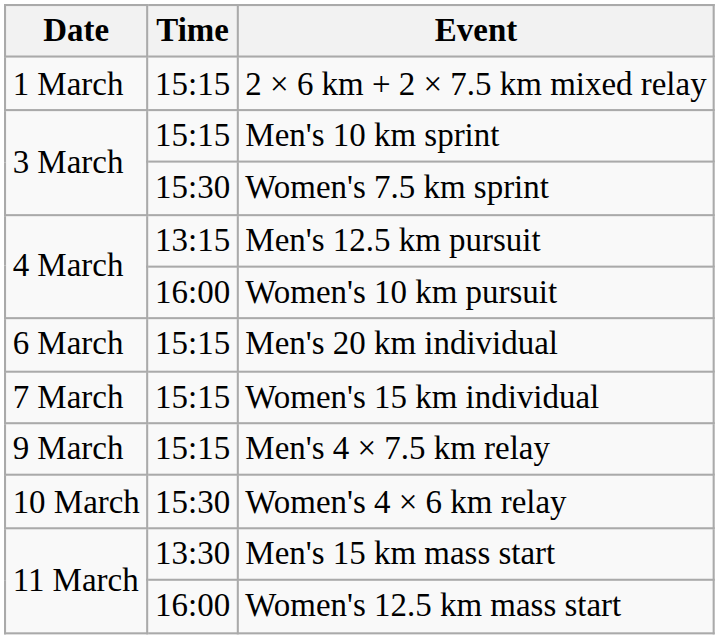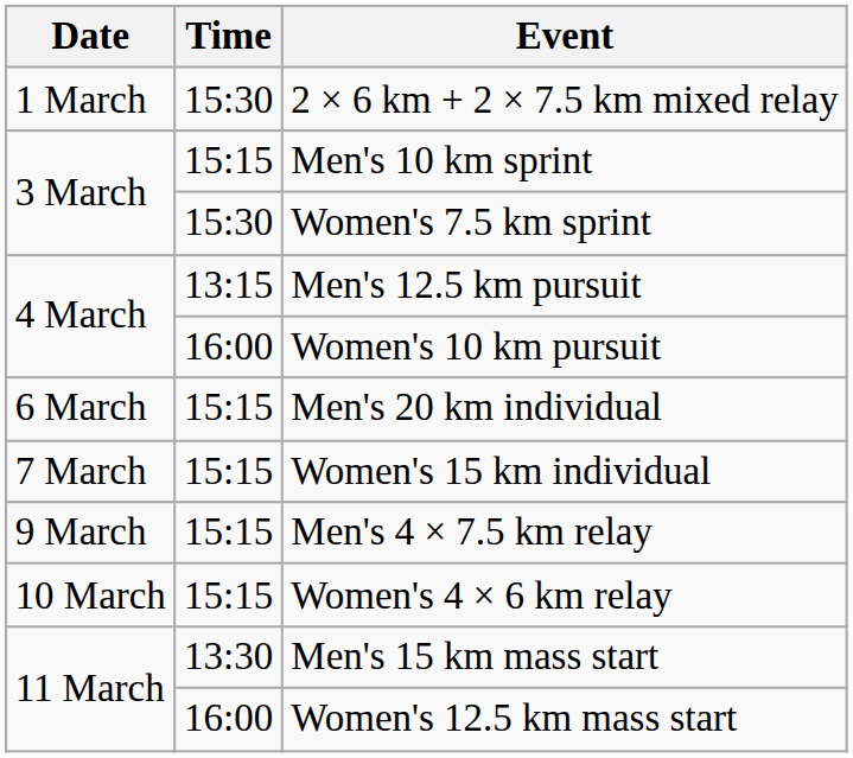2 × 6 km + 2 × 7.5 km mixed relay | Time: 15:15 -> 15:30
Women's 4 × 6 km relay | Time: 15:30 -> 15:15
